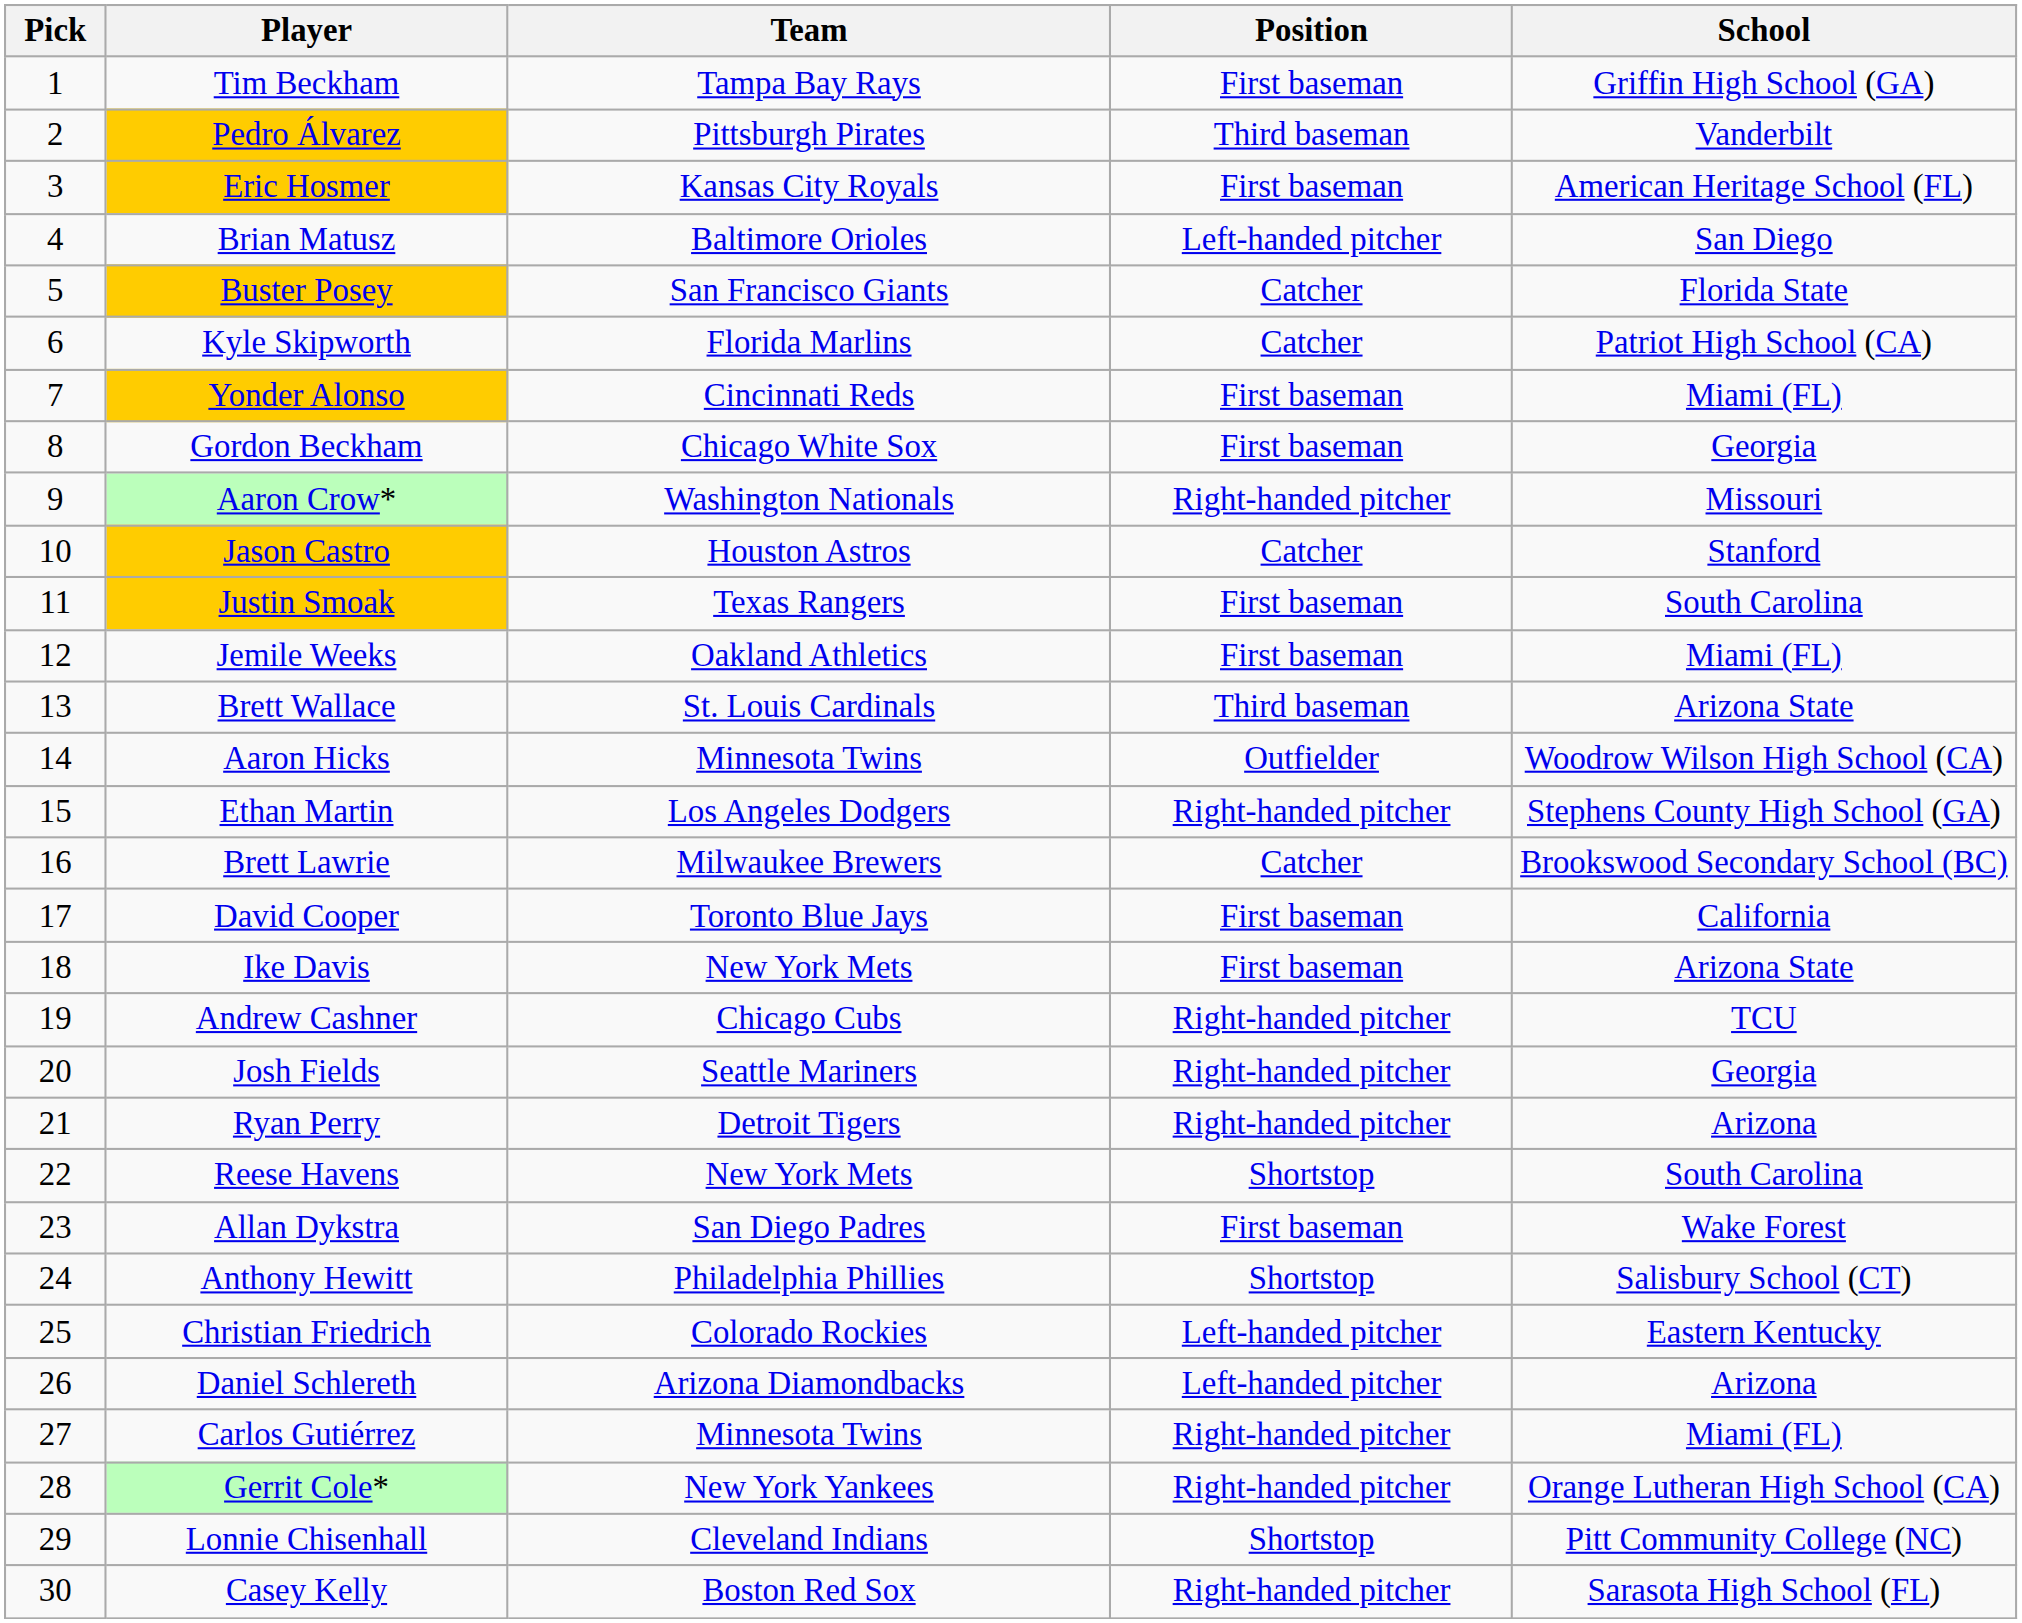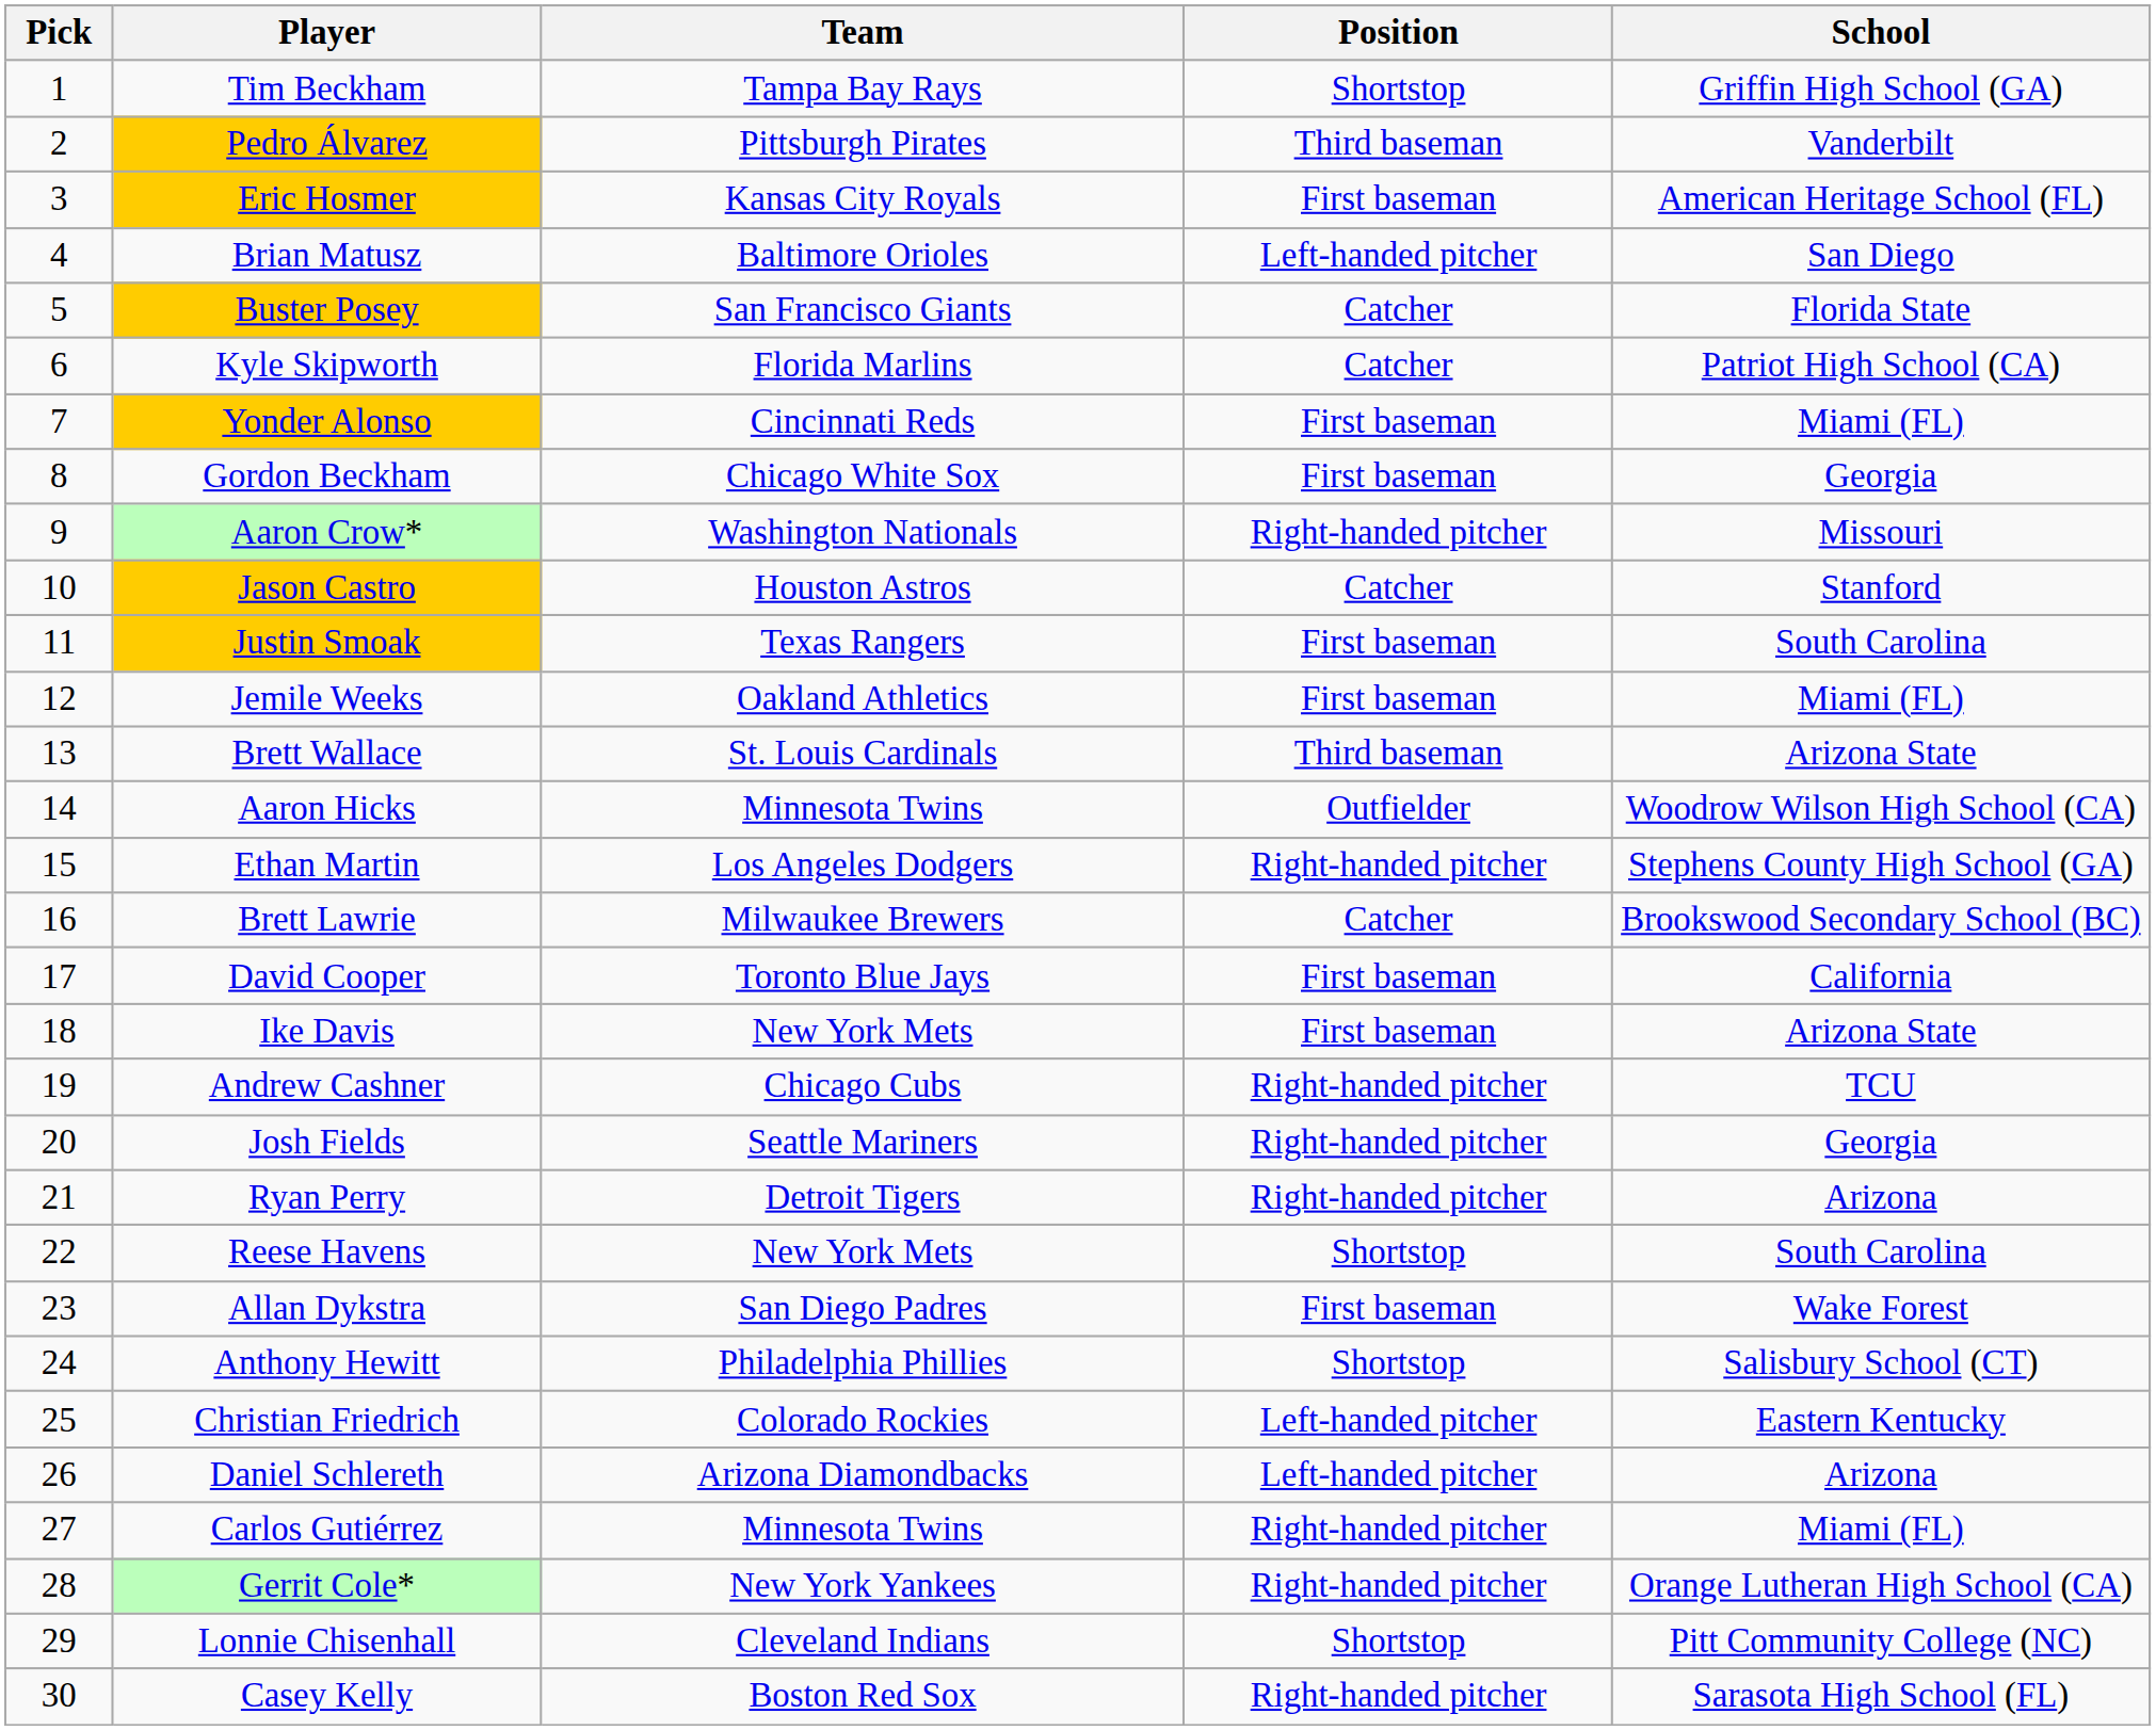Tim Beckham | Position: First baseman -> Shortstop
